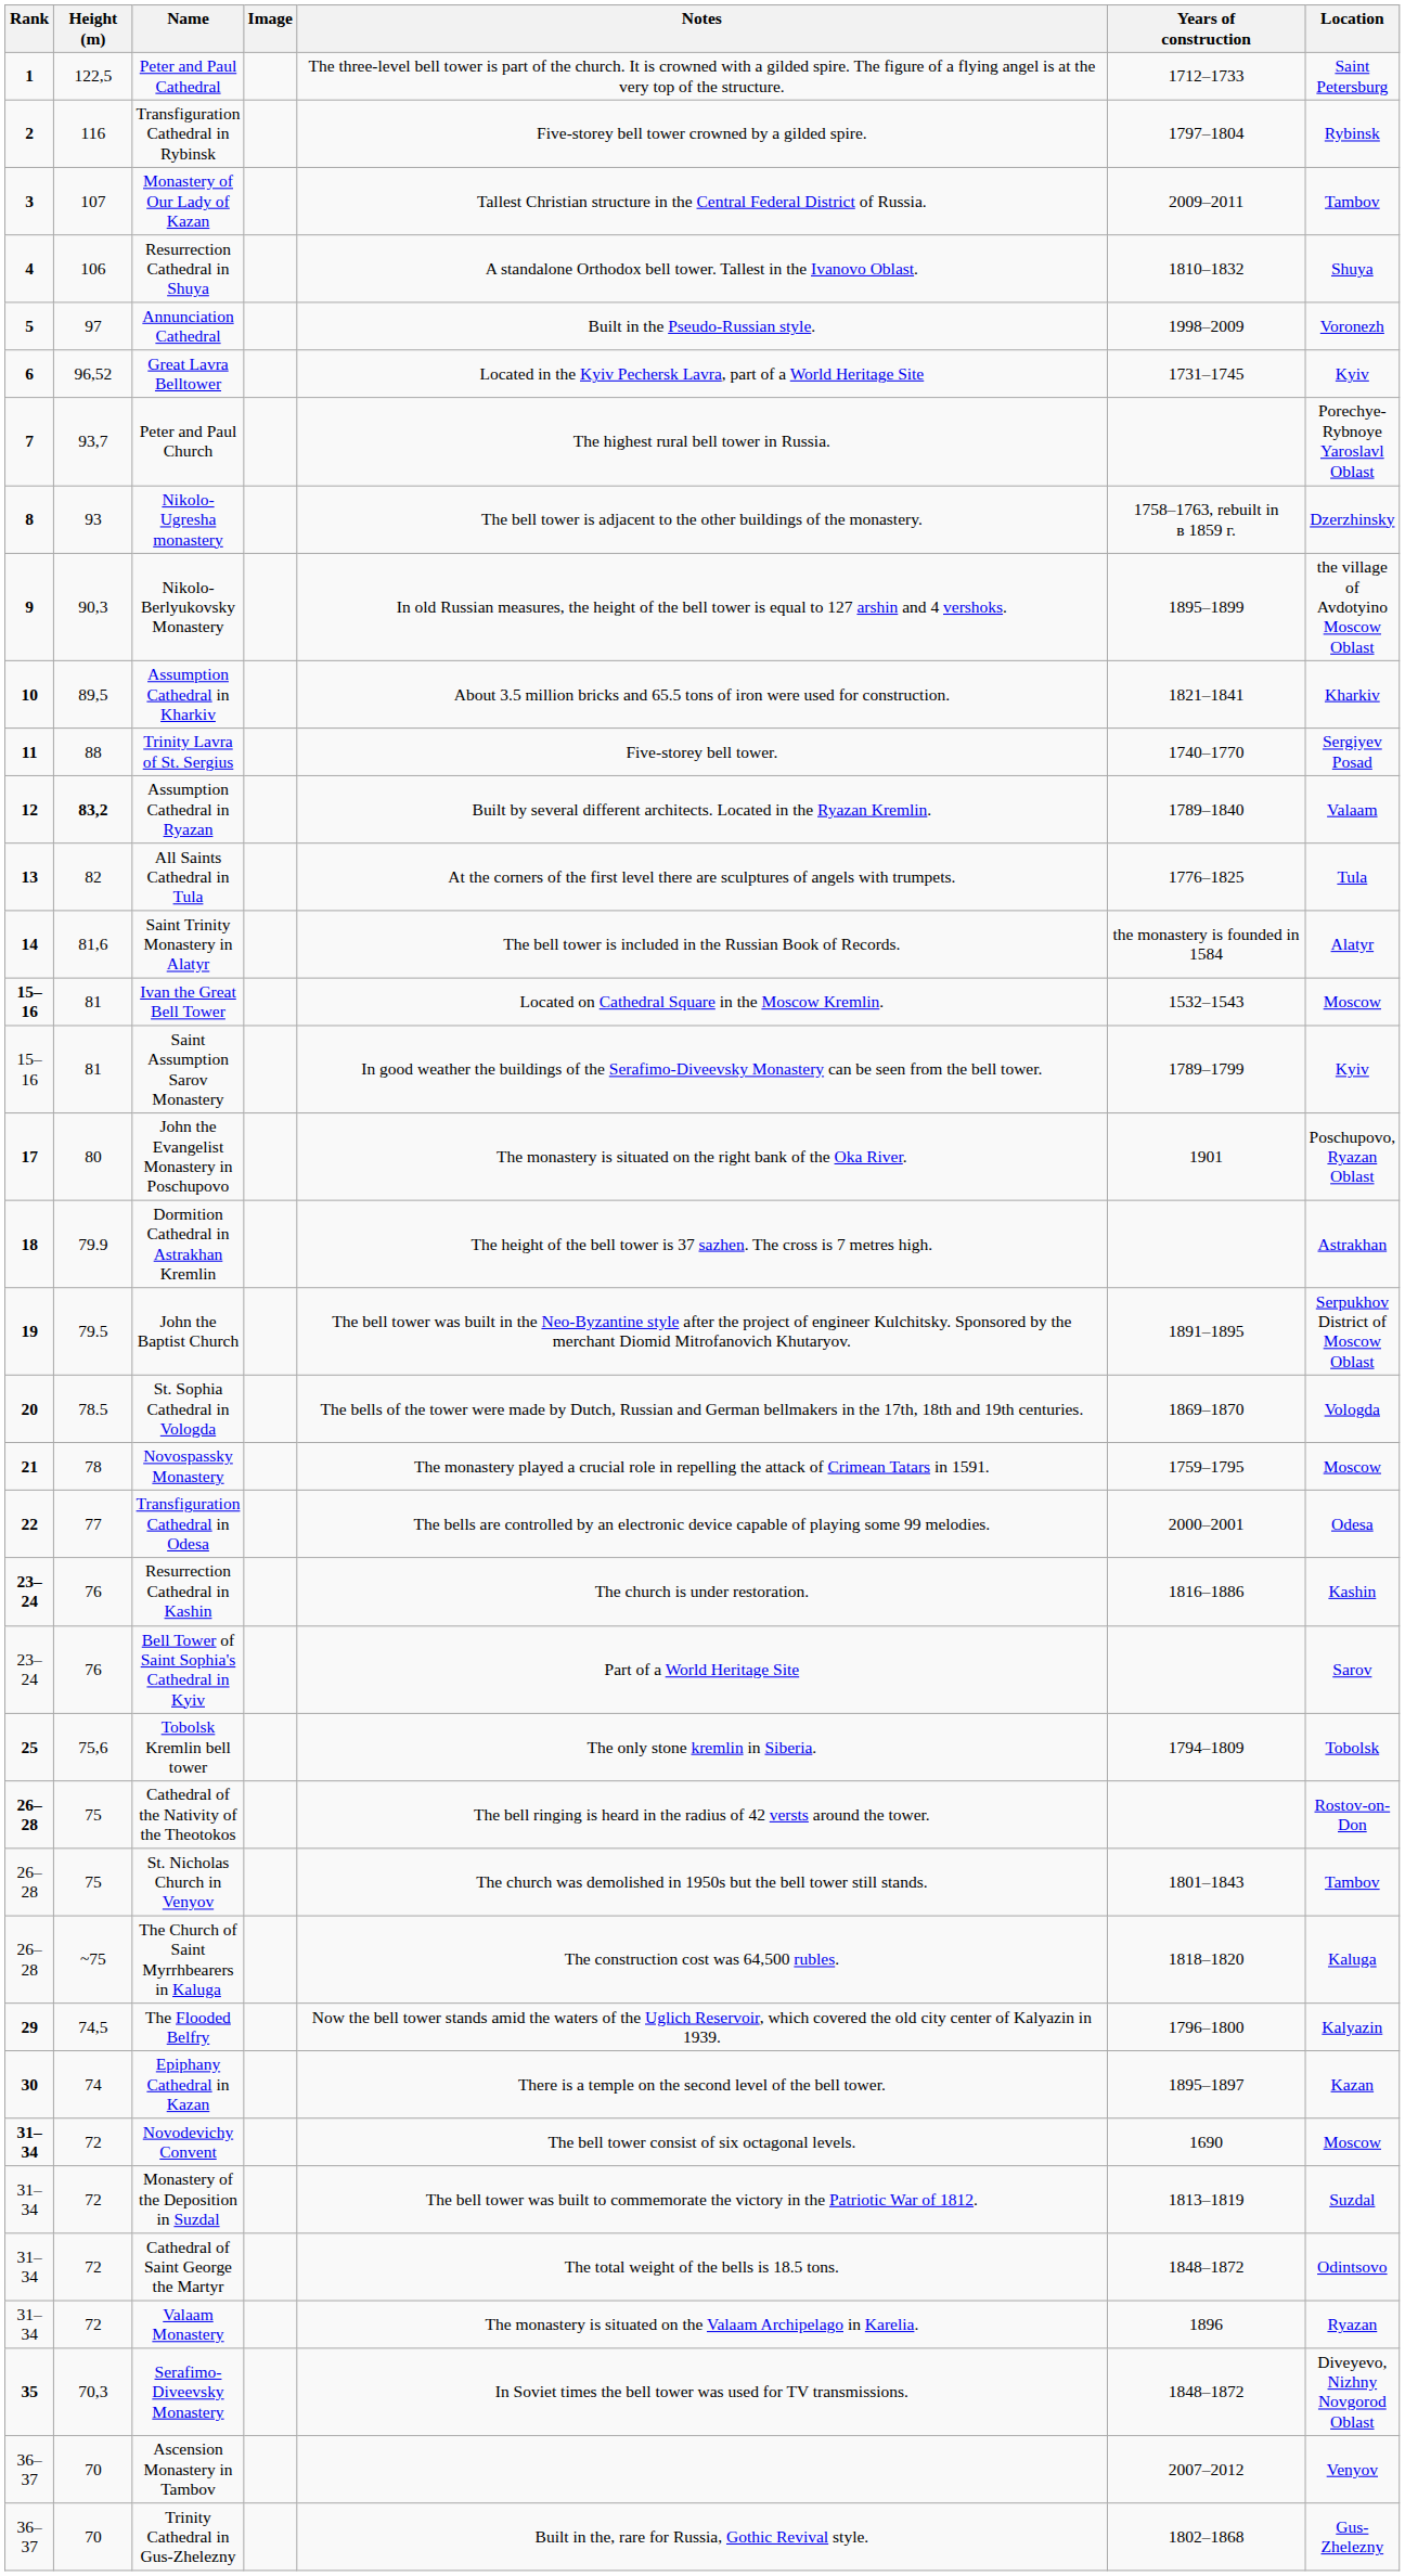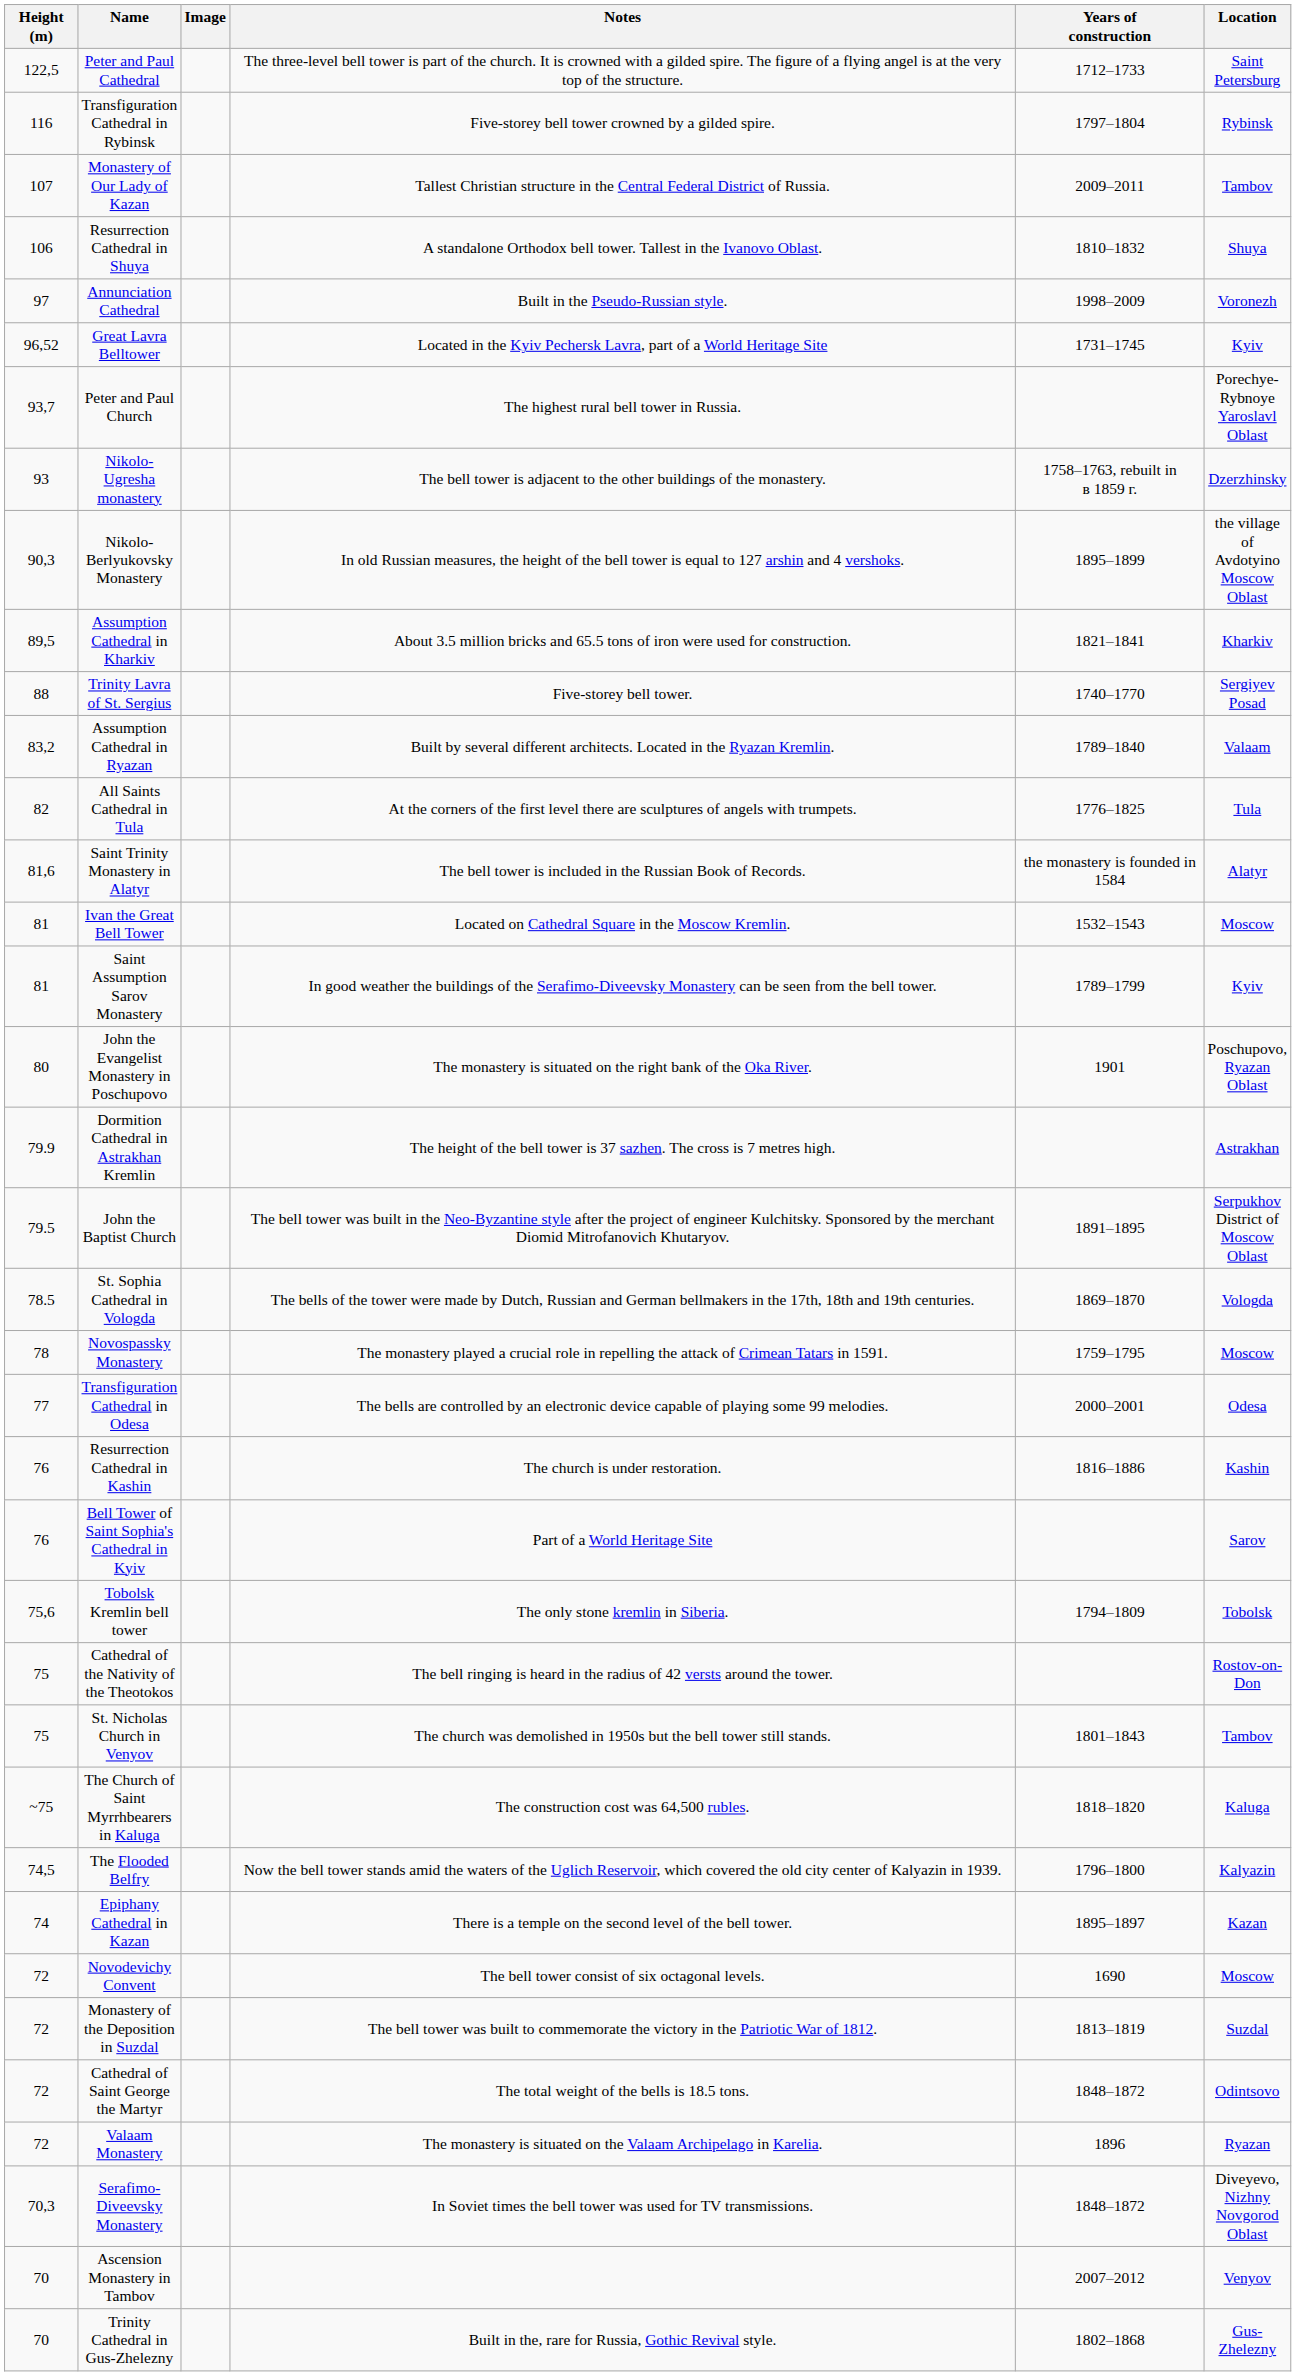- column: Rank | 1 | 2 | 3 | 4 | 5 | 6 | 7 | 8 | 9 | 10 | 11 | 12 | 13 | 14 | 15–16 | 15–16 | 17 | 18 | 19 | 20 | 21 | 22 | 23–24 | 23–24 | 25 | 26–28 | 26–28 | 26–28 | 29 | 30 | 31–34 | 31–34 | 31–34 | 31–34 | 35 | 36–37 | 36–37
Assumption Cathedral in Ryazan | Height (m): bold -> normal
